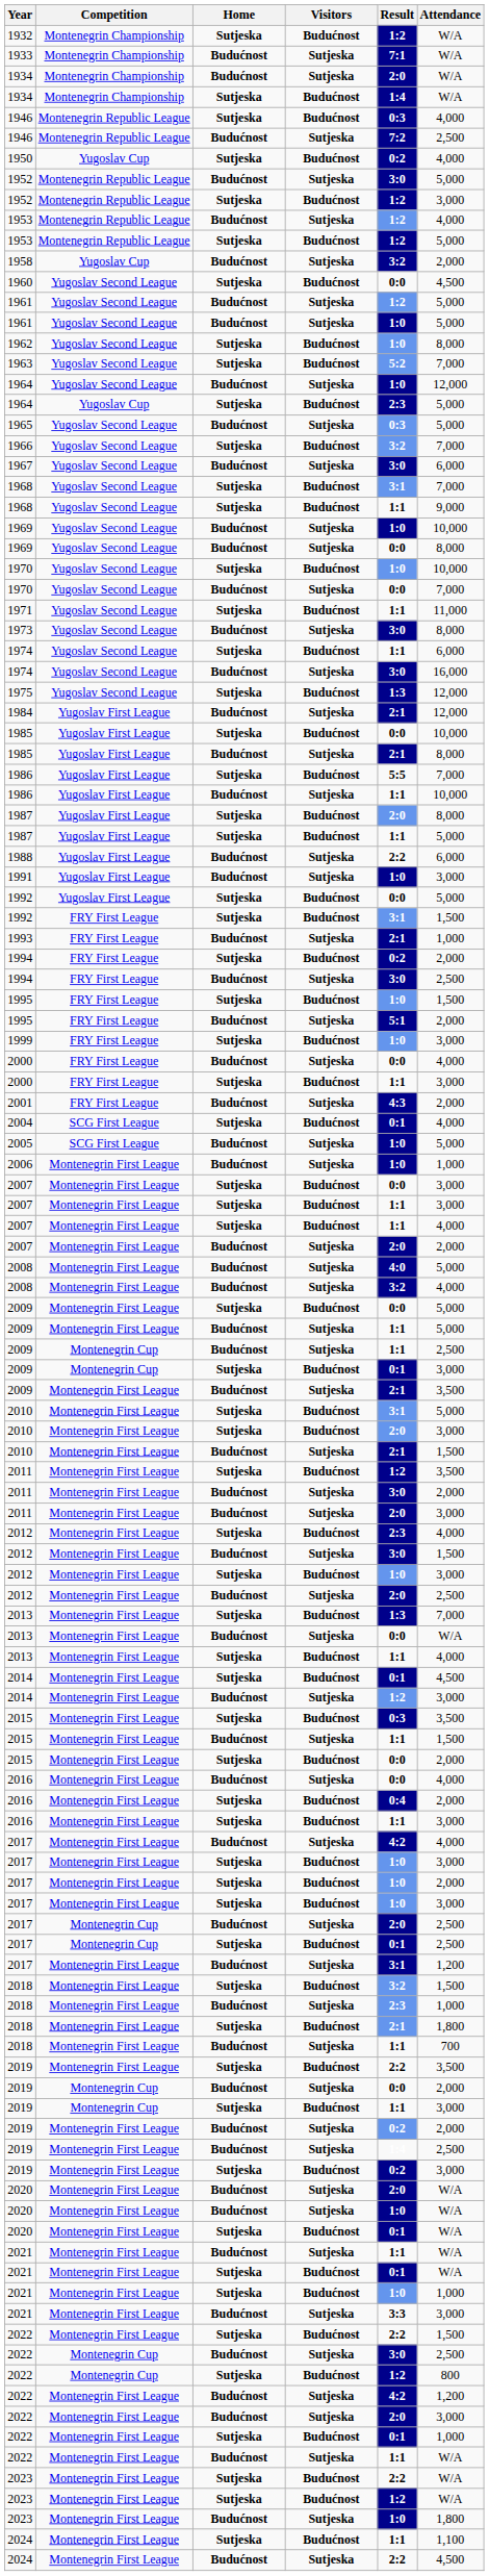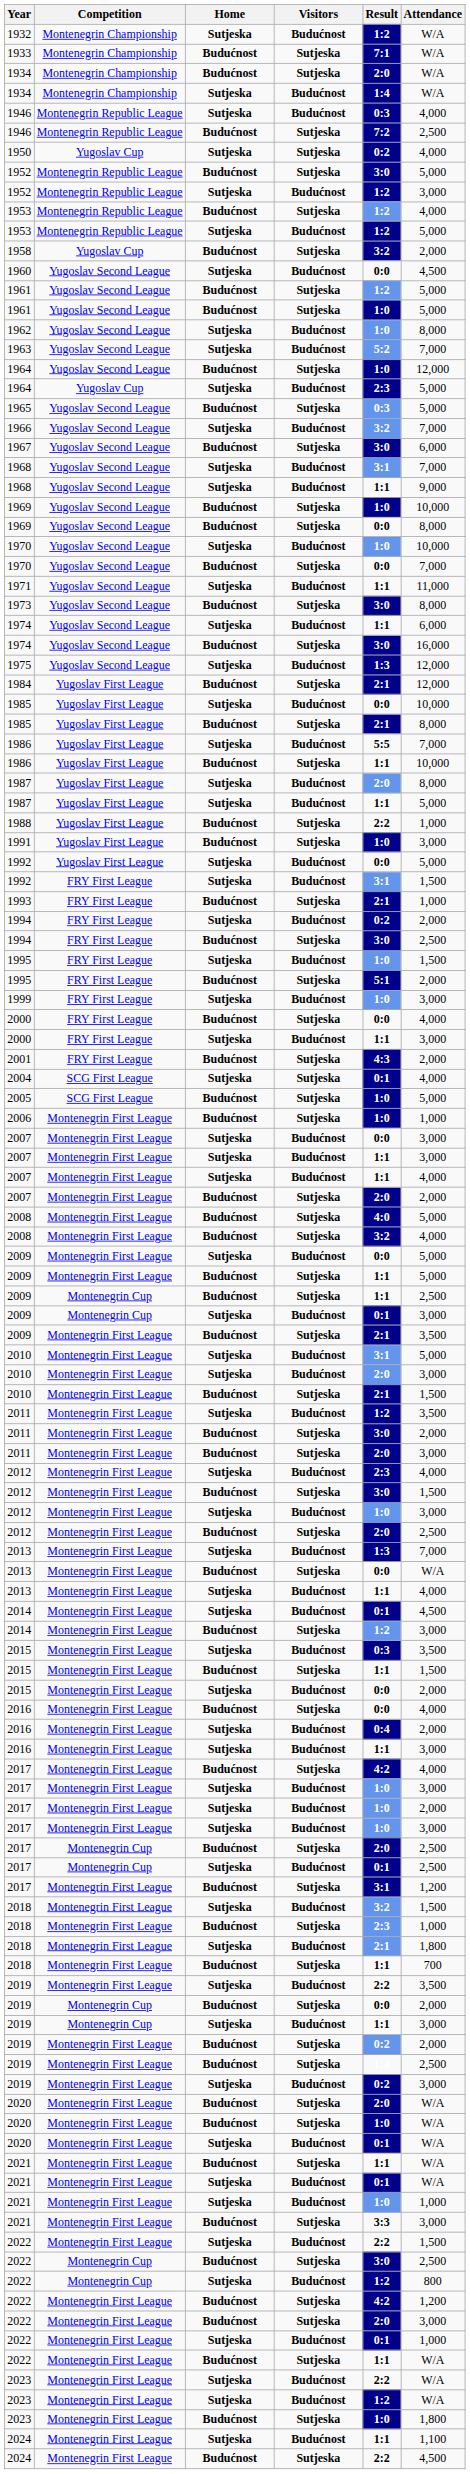1950 | Visitors: Budućnost -> Sutjeska
1988 | Attendance: 6,000 -> 1,000
2004 | Visitors: Budućnost -> Sutjeska
